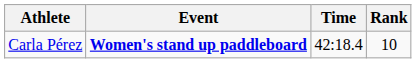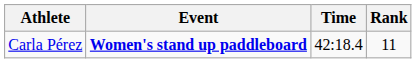Carla Pérez | Rank: 10 -> 11
